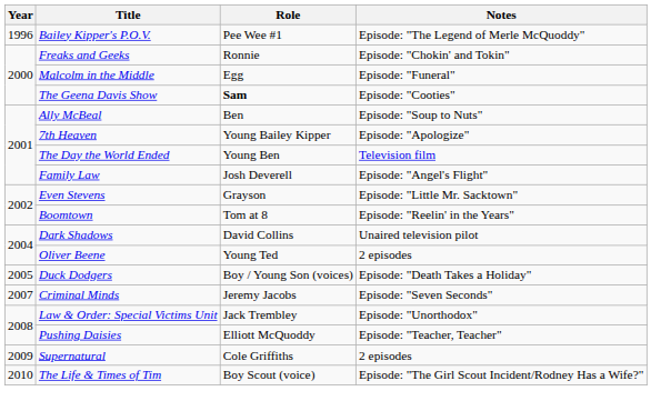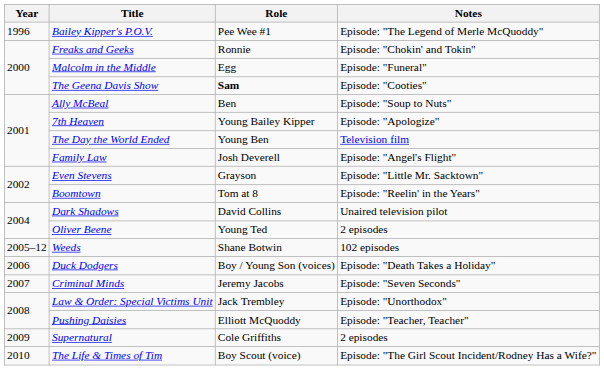+ row: 2005–12 | Weeds | Shane Botwin | 102 episodes
Duck Dodgers | Year: 2005 -> 2006
